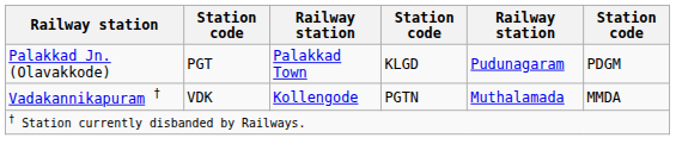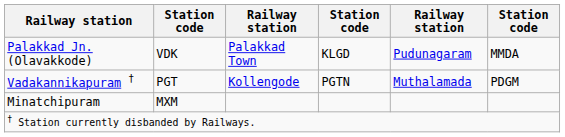Palakkad Jn. (Olavakkode) | column 2: PGT -> VDK
Palakkad Jn. (Olavakkode) | column 6: PDGM -> MMDA
Vadakannikapuram † | column 2: VDK -> PGT
Vadakannikapuram † | column 6: MMDA -> PDGM
+ row: Minatchipuram | MXM
